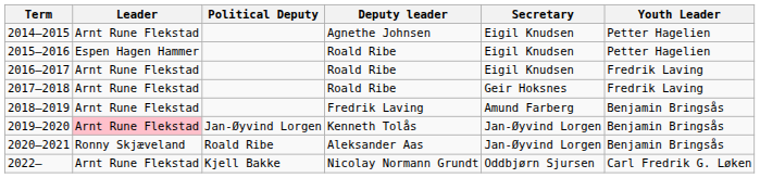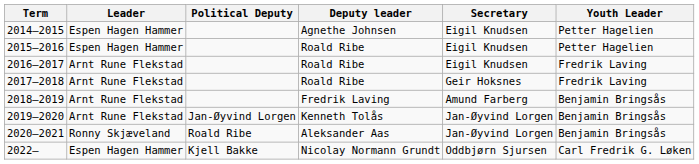2014–2015 | Leader: Arnt Rune Flekstad -> Espen Hagen Hammer
2019–2020 | Leader: pink background -> no background
2022– | Leader: Arnt Rune Flekstad -> Espen Hagen Hammer
